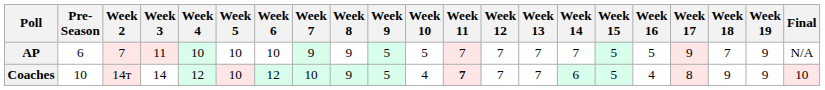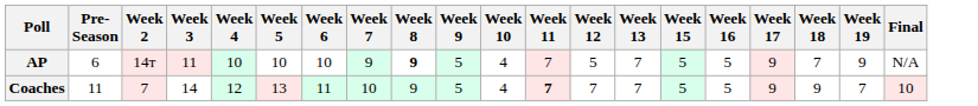- column: Week 14 | 7 | 6
AP | Week 2: 7 -> 14т
AP | Week 8: normal -> bold
AP | Week 10: 5 -> 4
AP | Week 12: 7 -> 5
Coaches | Pre- Season: 10 -> 11
Coaches | Week 2: 14т -> 7
Coaches | Week 5: 10 -> 13
Coaches | Week 6: 12 -> 11
Coaches | Week 16: 4 -> 5
Coaches | Week 17: 8 -> 9
Coaches | Week 19: 9 -> 7
